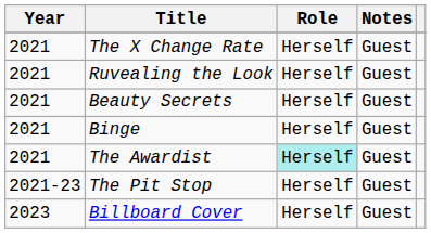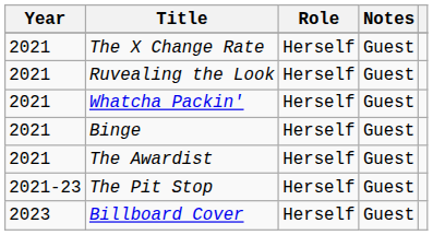+ row: 2021 | Whatcha Packin' | Herself | Guest
- row: 2021 | Beauty Secrets | Herself | Guest
The Awardist | Role: paleturquoise background -> no background
